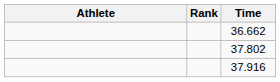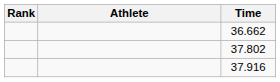columns swapped: Rank <-> Athlete
